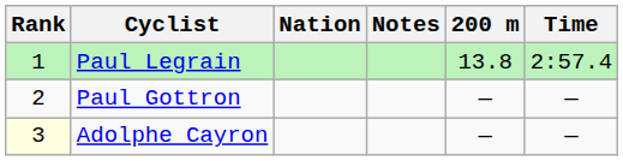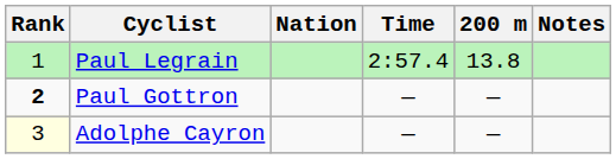columns swapped: Time <-> Notes
Paul Gottron | Rank: normal -> bold
